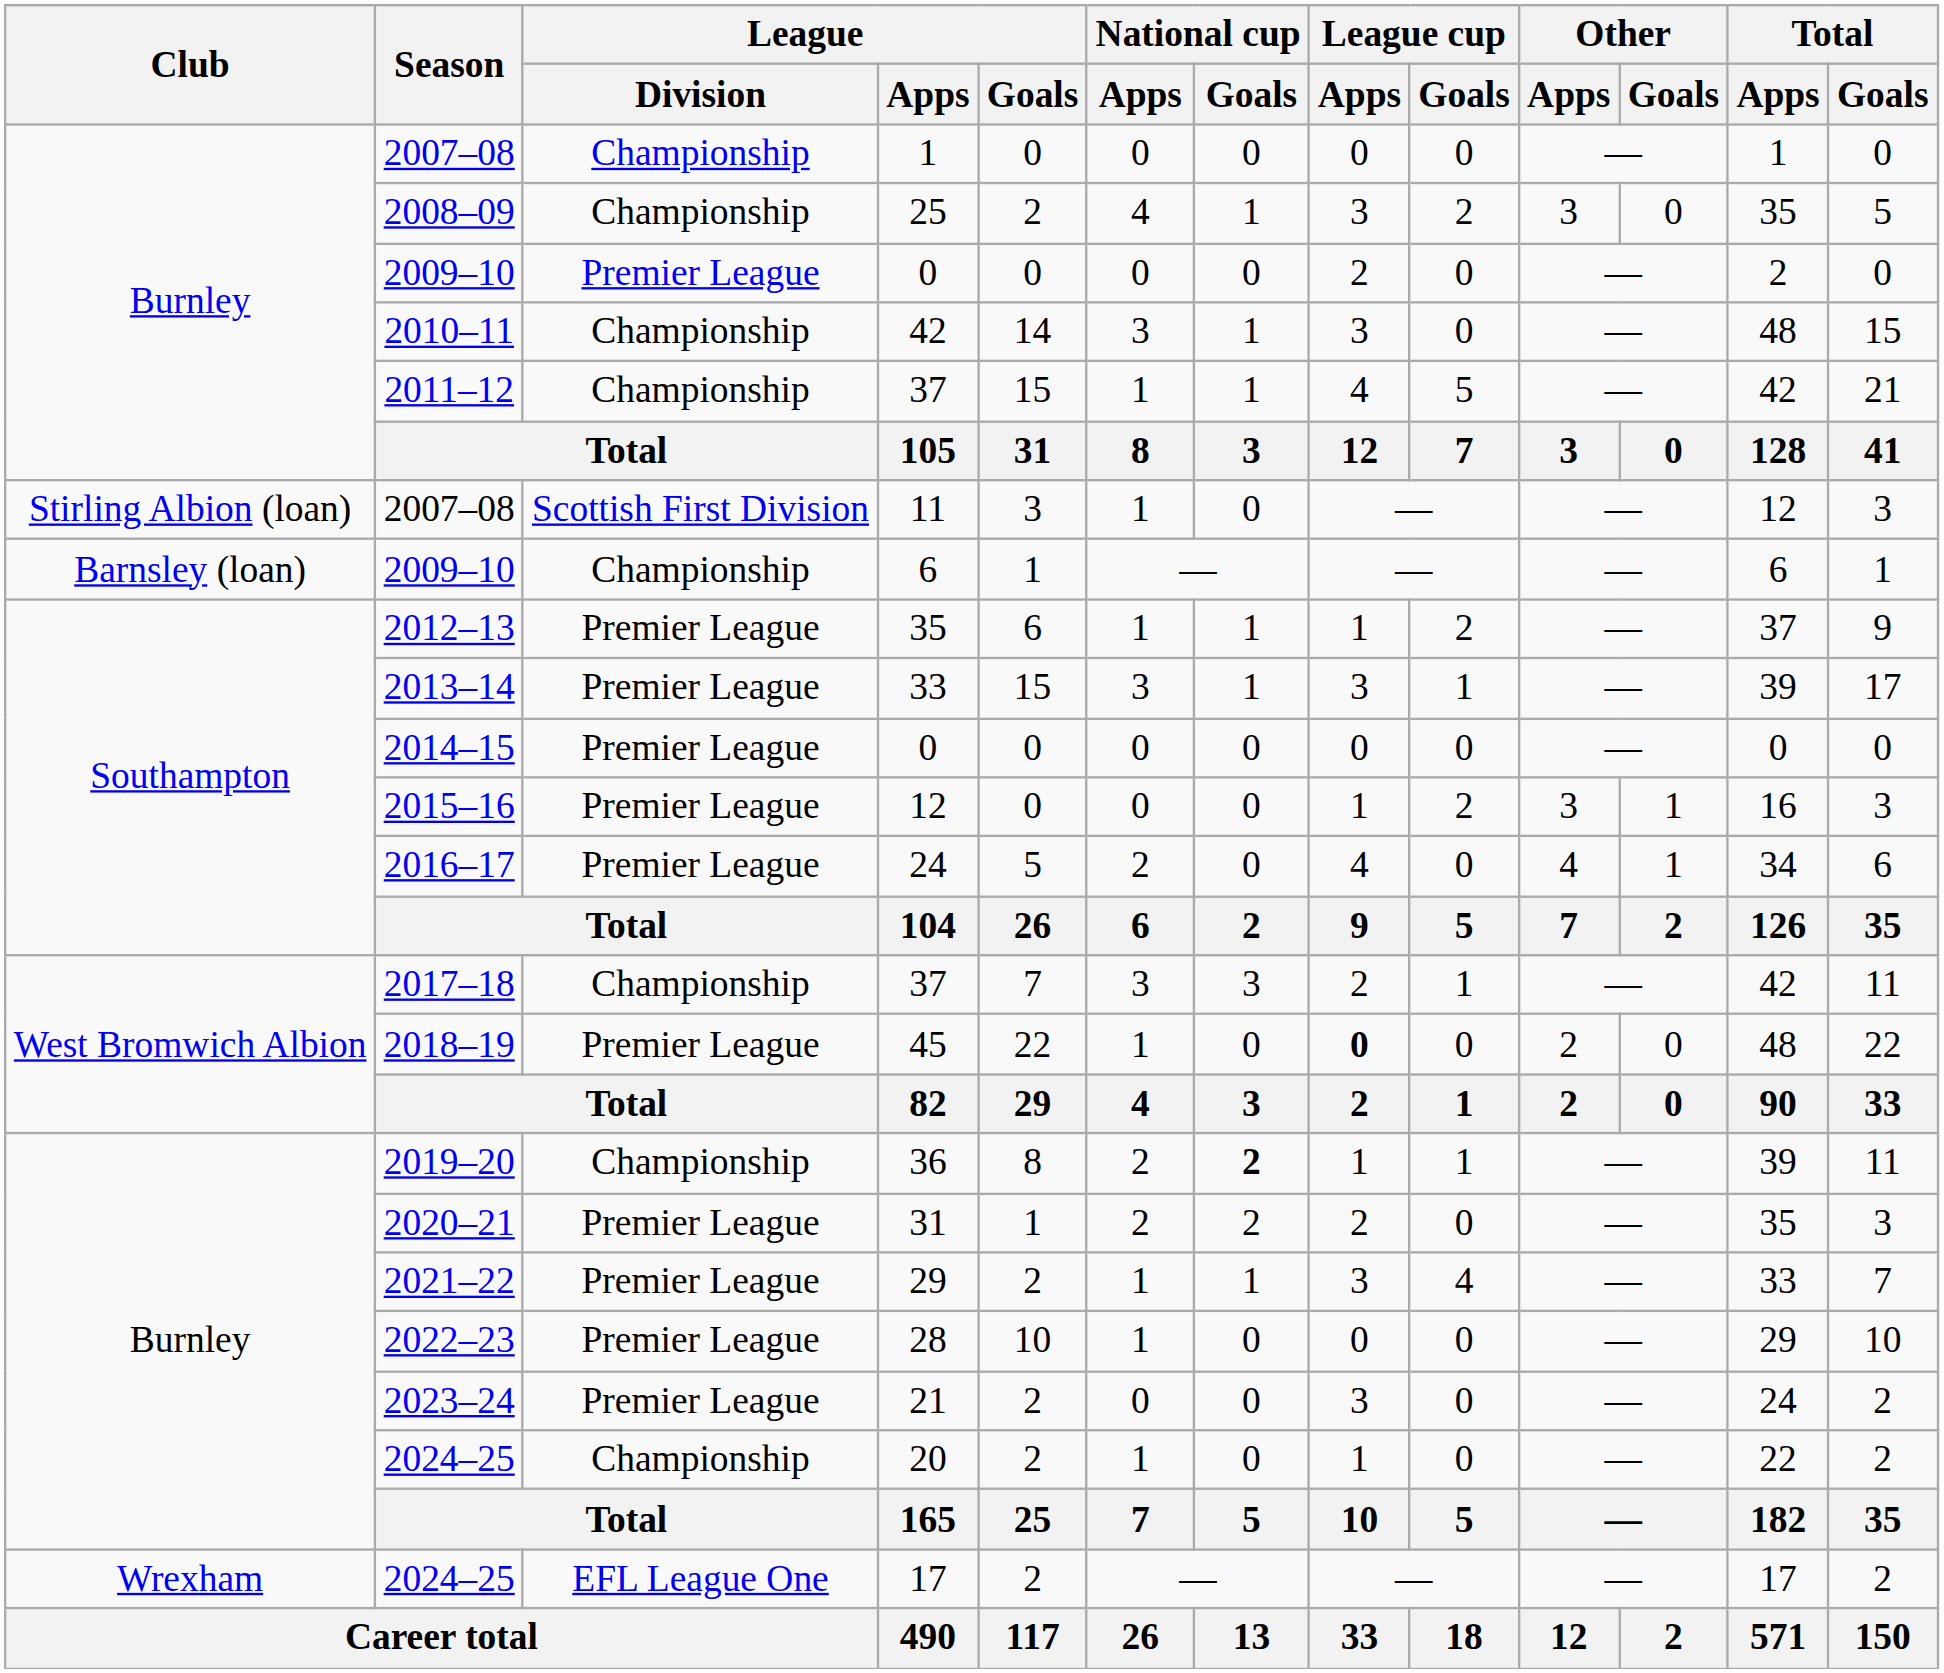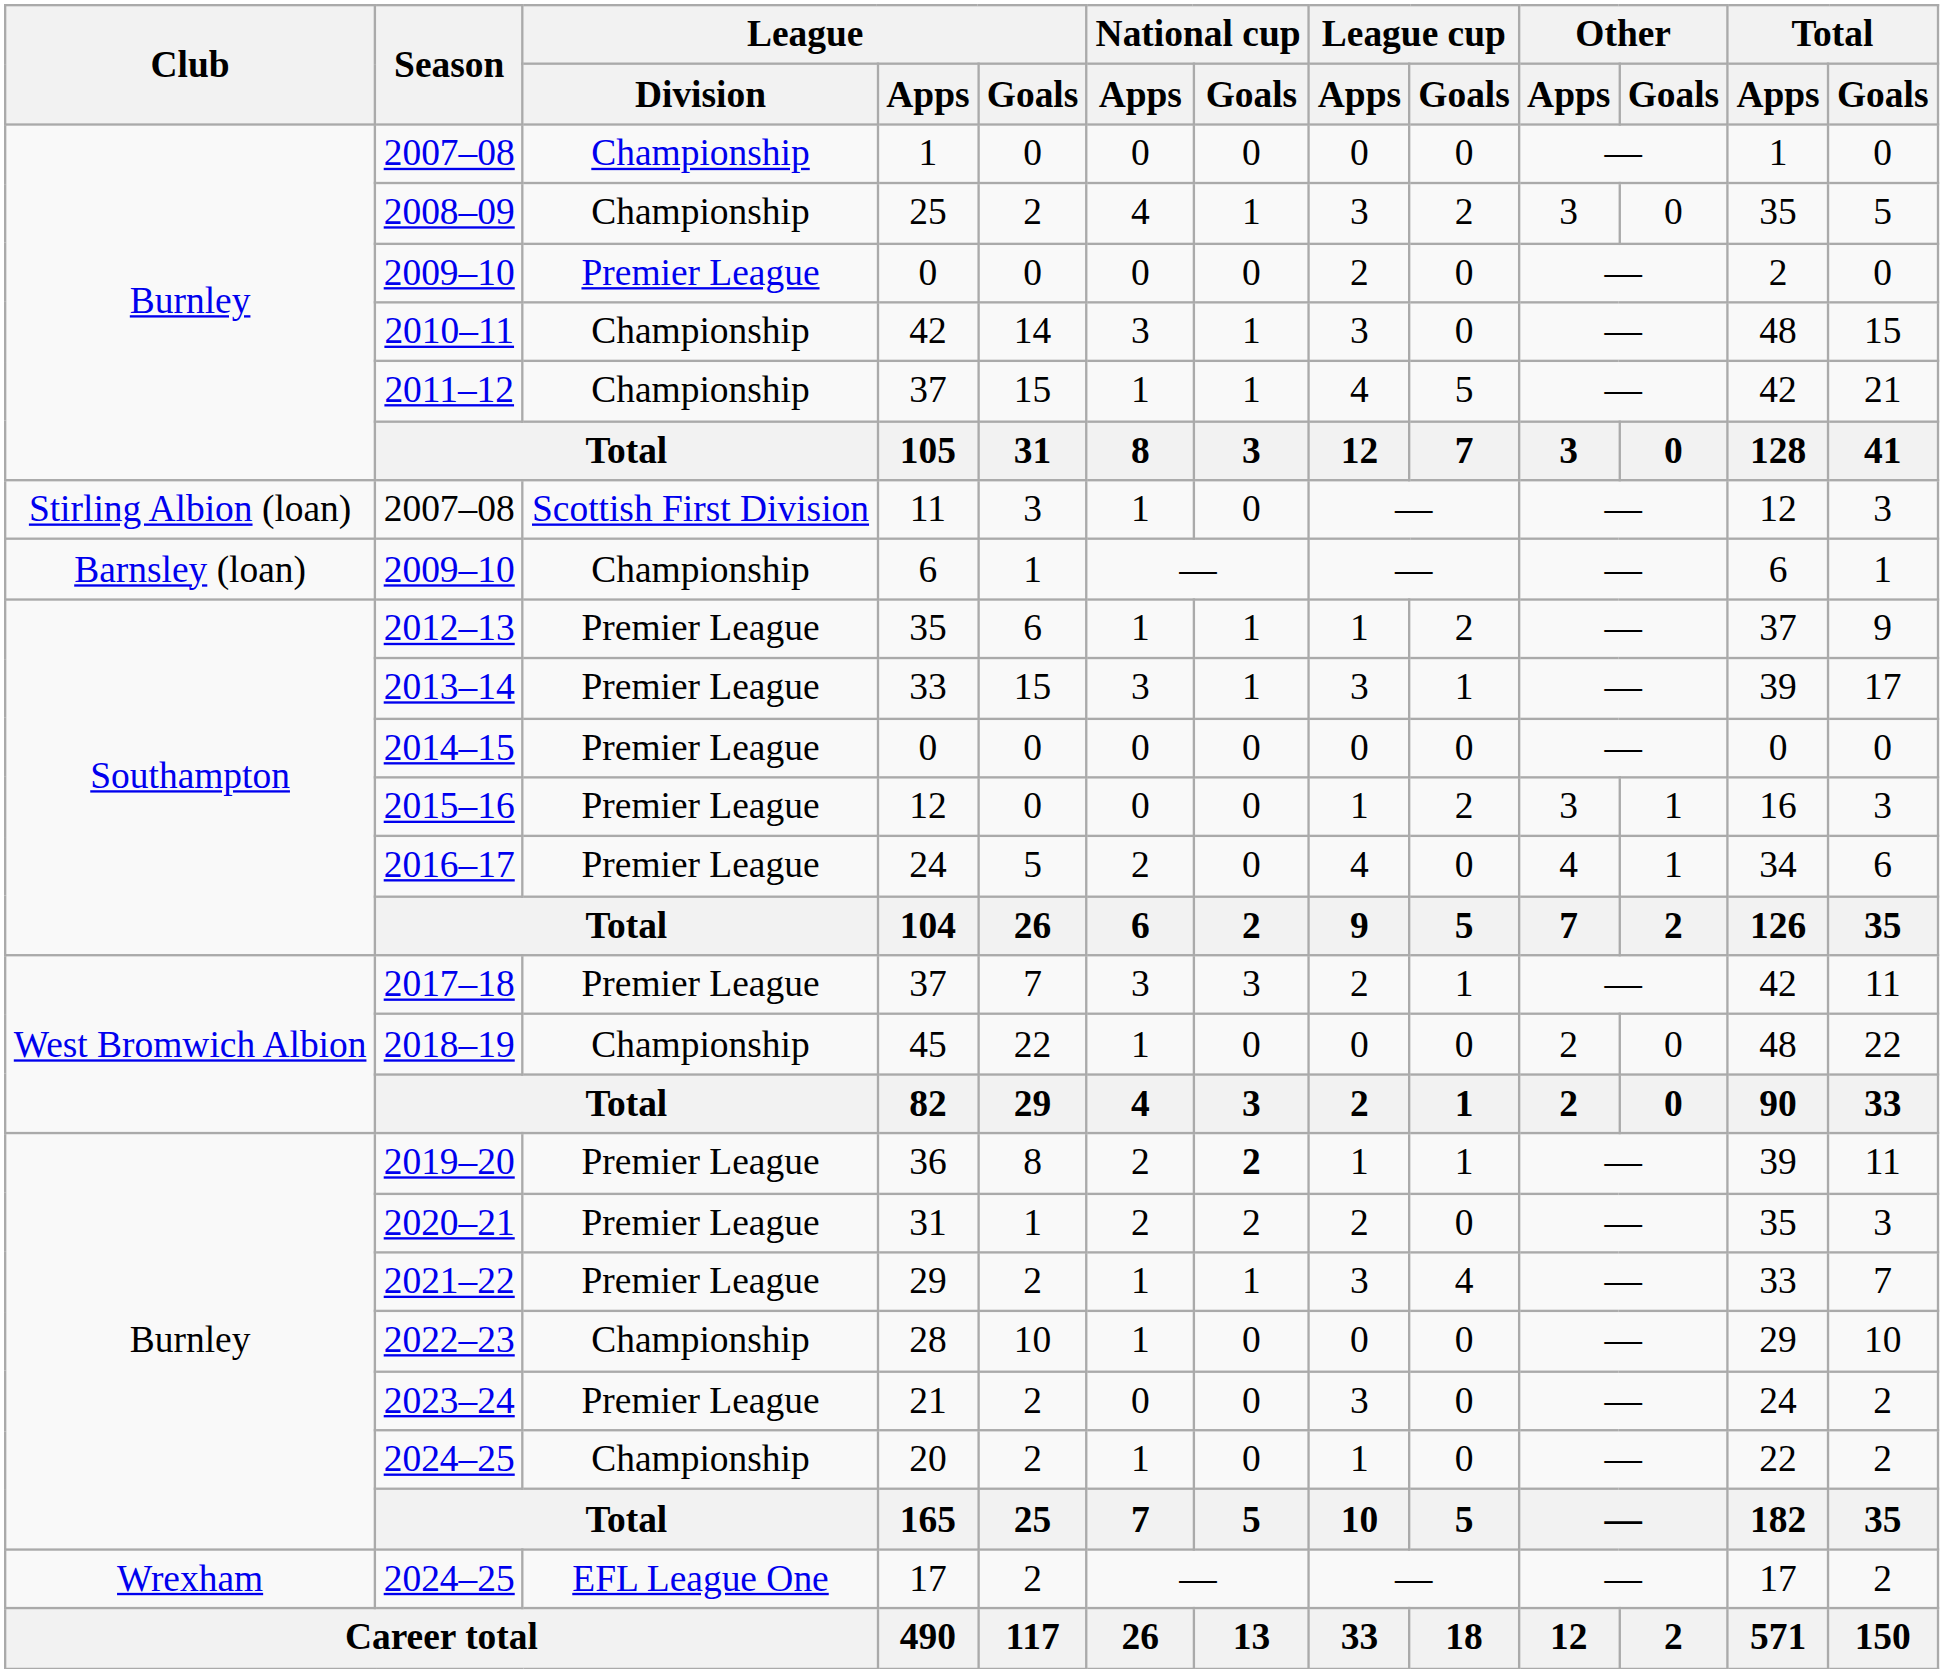2017–18 / 37 | League / Division: Championship -> Premier League
45 | League / Division: Premier League -> Championship
45 | League cup / Apps: bold -> normal
36 | League / Division: Championship -> Premier League
28 | League / Division: Premier League -> Championship
